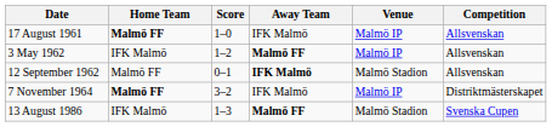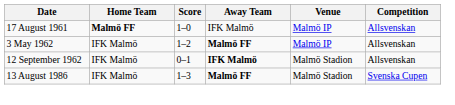12 September 1962 | Home Team: Malmö FF -> IFK Malmö
- row: 7 November 1964 | Malmö FF | 3–2 | IFK Malmö | Malmö IP | Distriktmästerskapet
